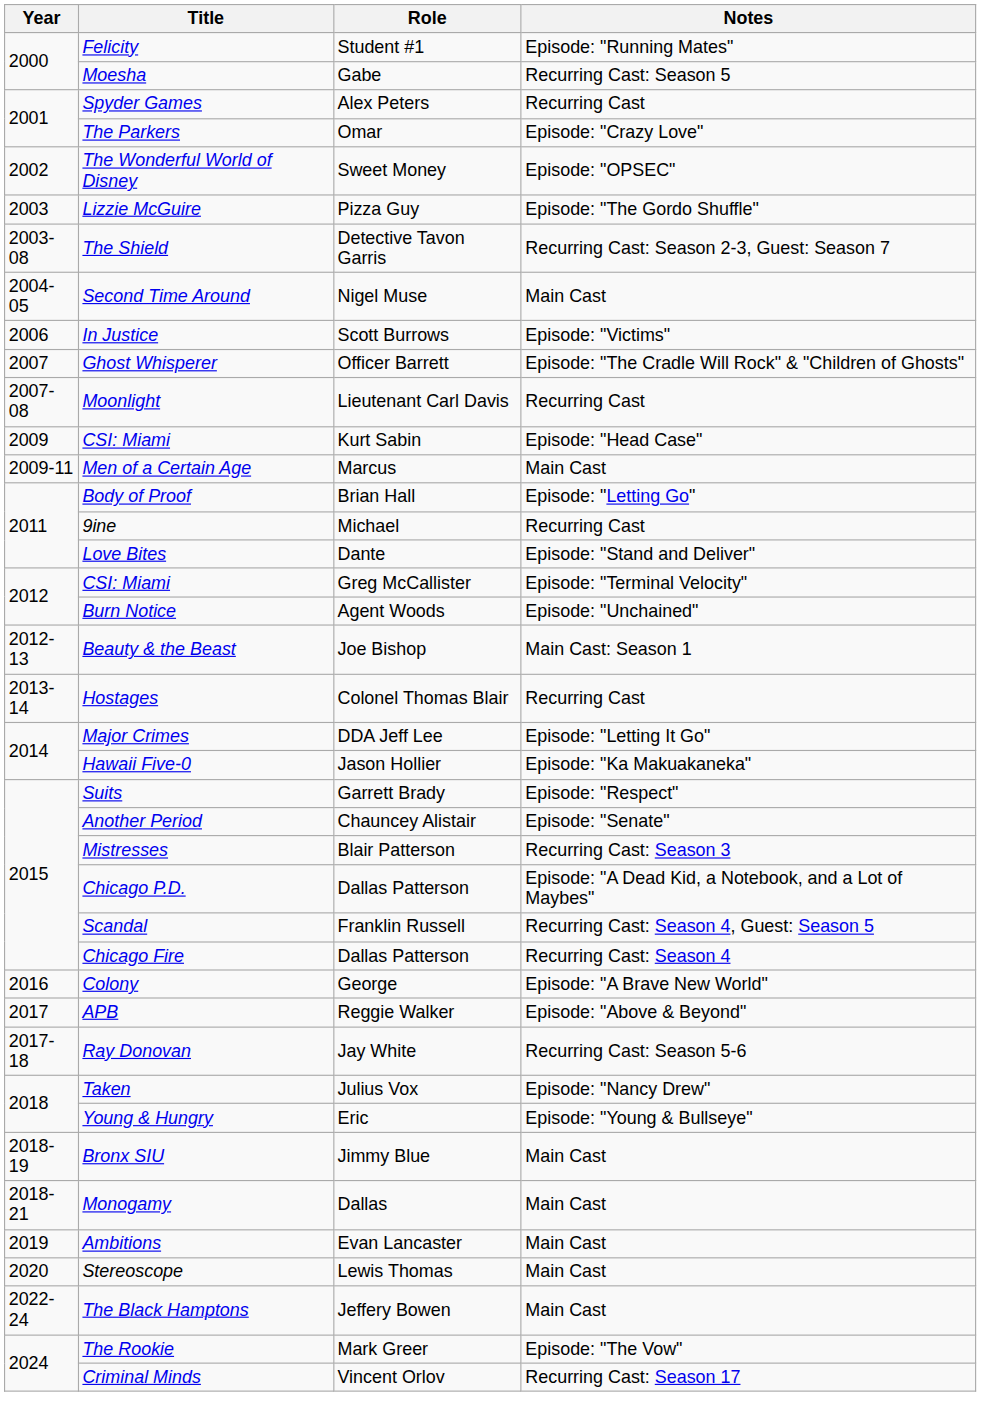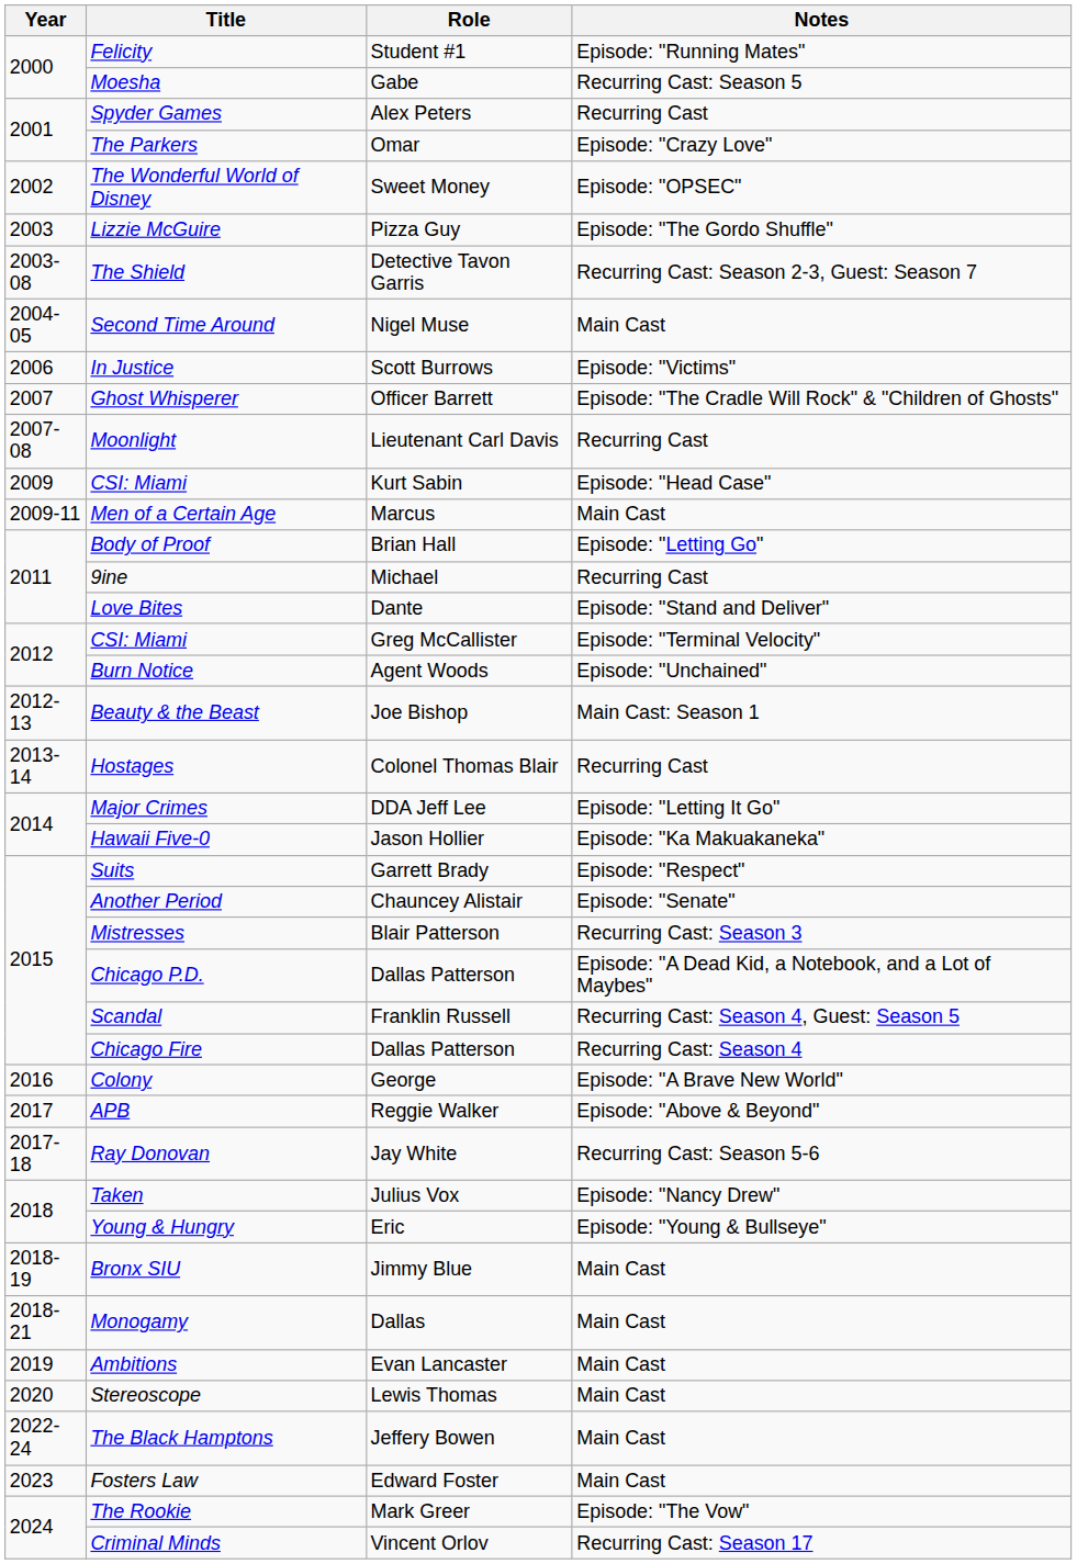+ row: 2023 | Fosters Law | Edward Foster | Main Cast
